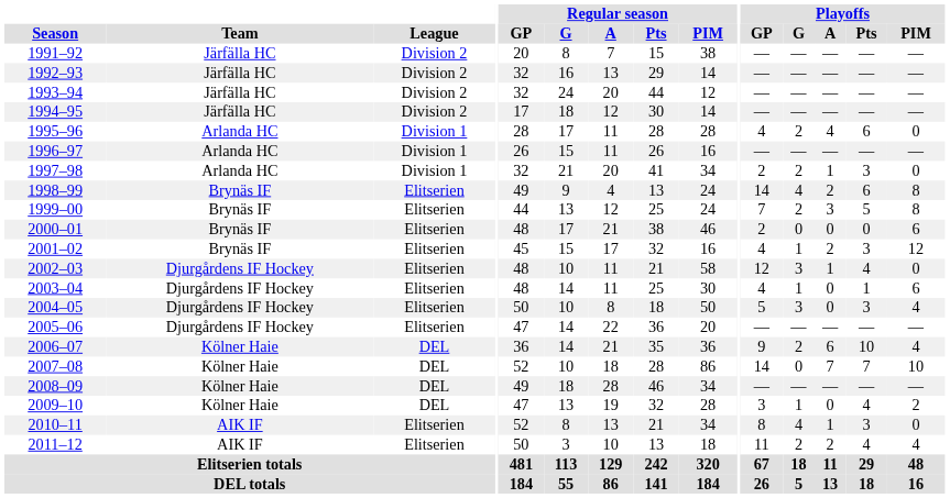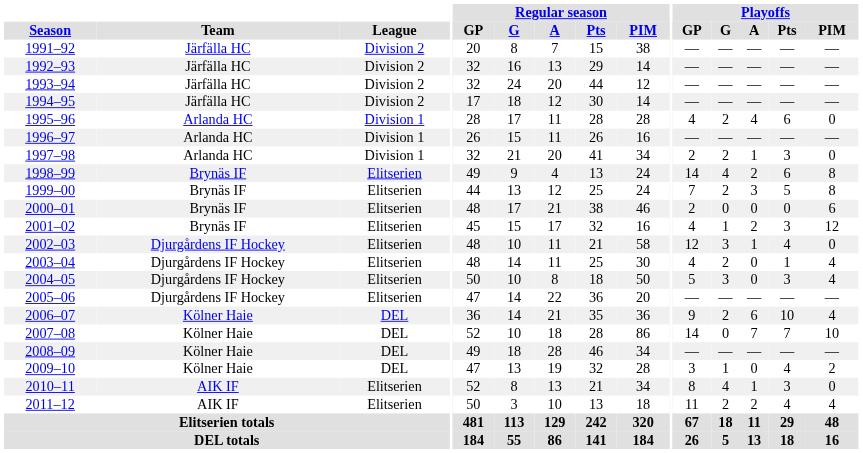2003–04 | Playoffs / G: 1 -> 2
2003–04 | Playoffs / PIM: 6 -> 4
